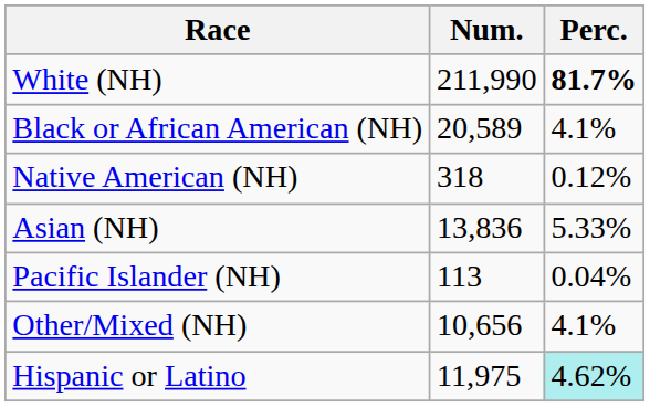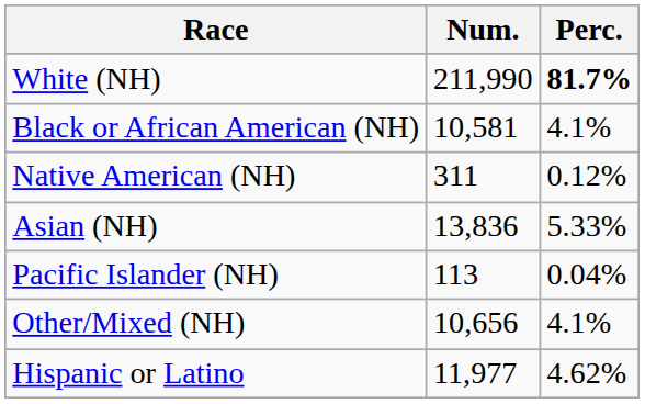Black or African American (NH) | Num.: 20,589 -> 10,581
Native American (NH) | Num.: 318 -> 311
Hispanic or Latino | Num.: 11,975 -> 11,977
Hispanic or Latino | Perc.: paleturquoise background -> no background
